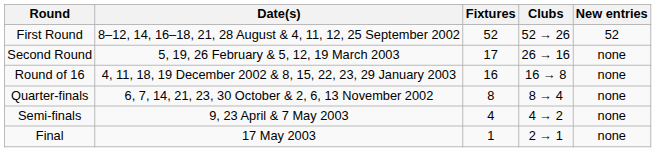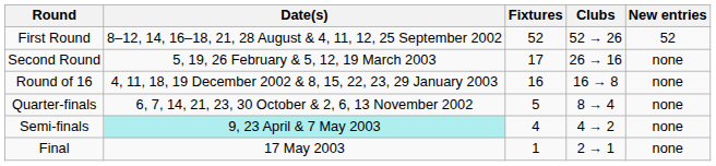Quarter-finals | Fixtures: 8 -> 5
Semi-finals | Date(s): no background -> paleturquoise background
